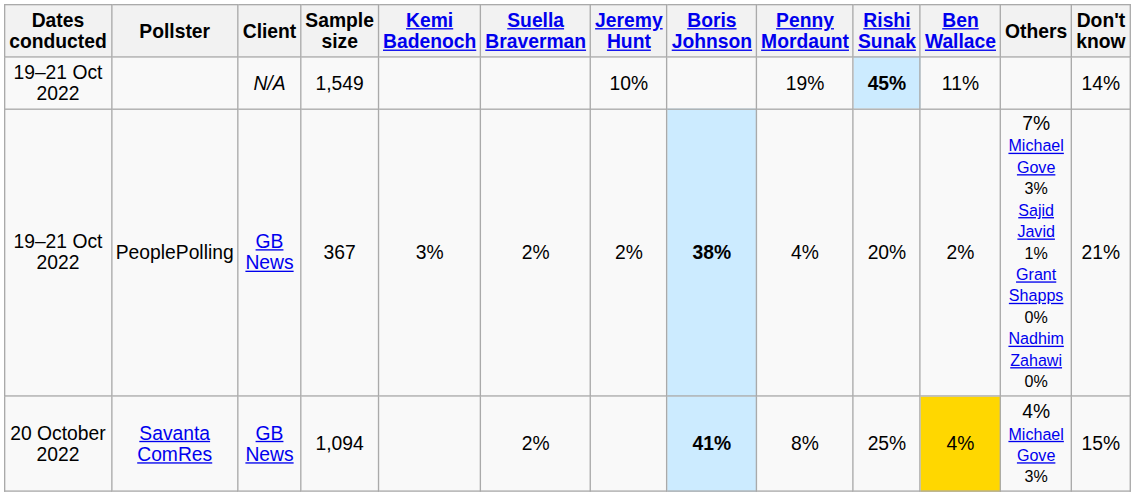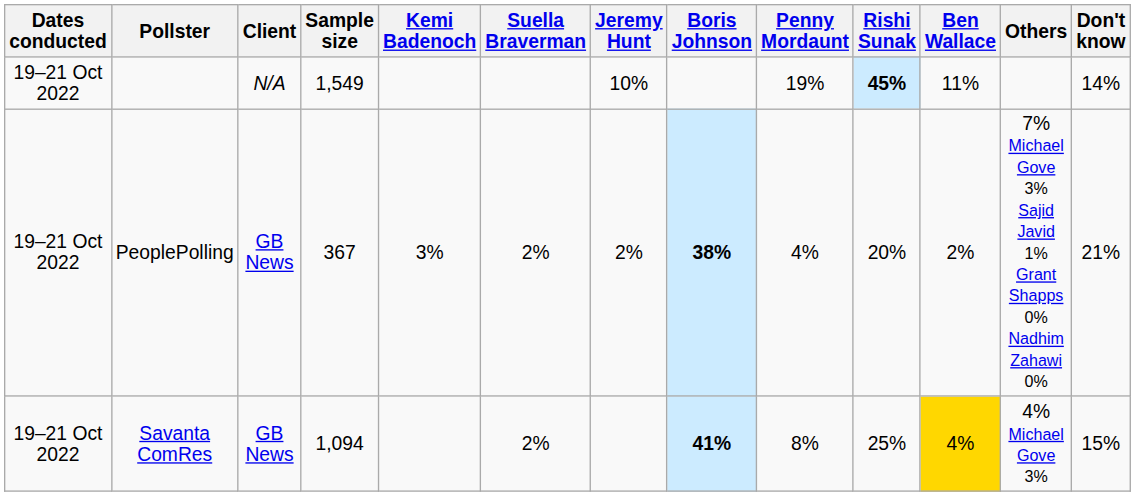Savanta ComRes | Dates conducted: 20 October 2022 -> 19–21 Oct 2022
